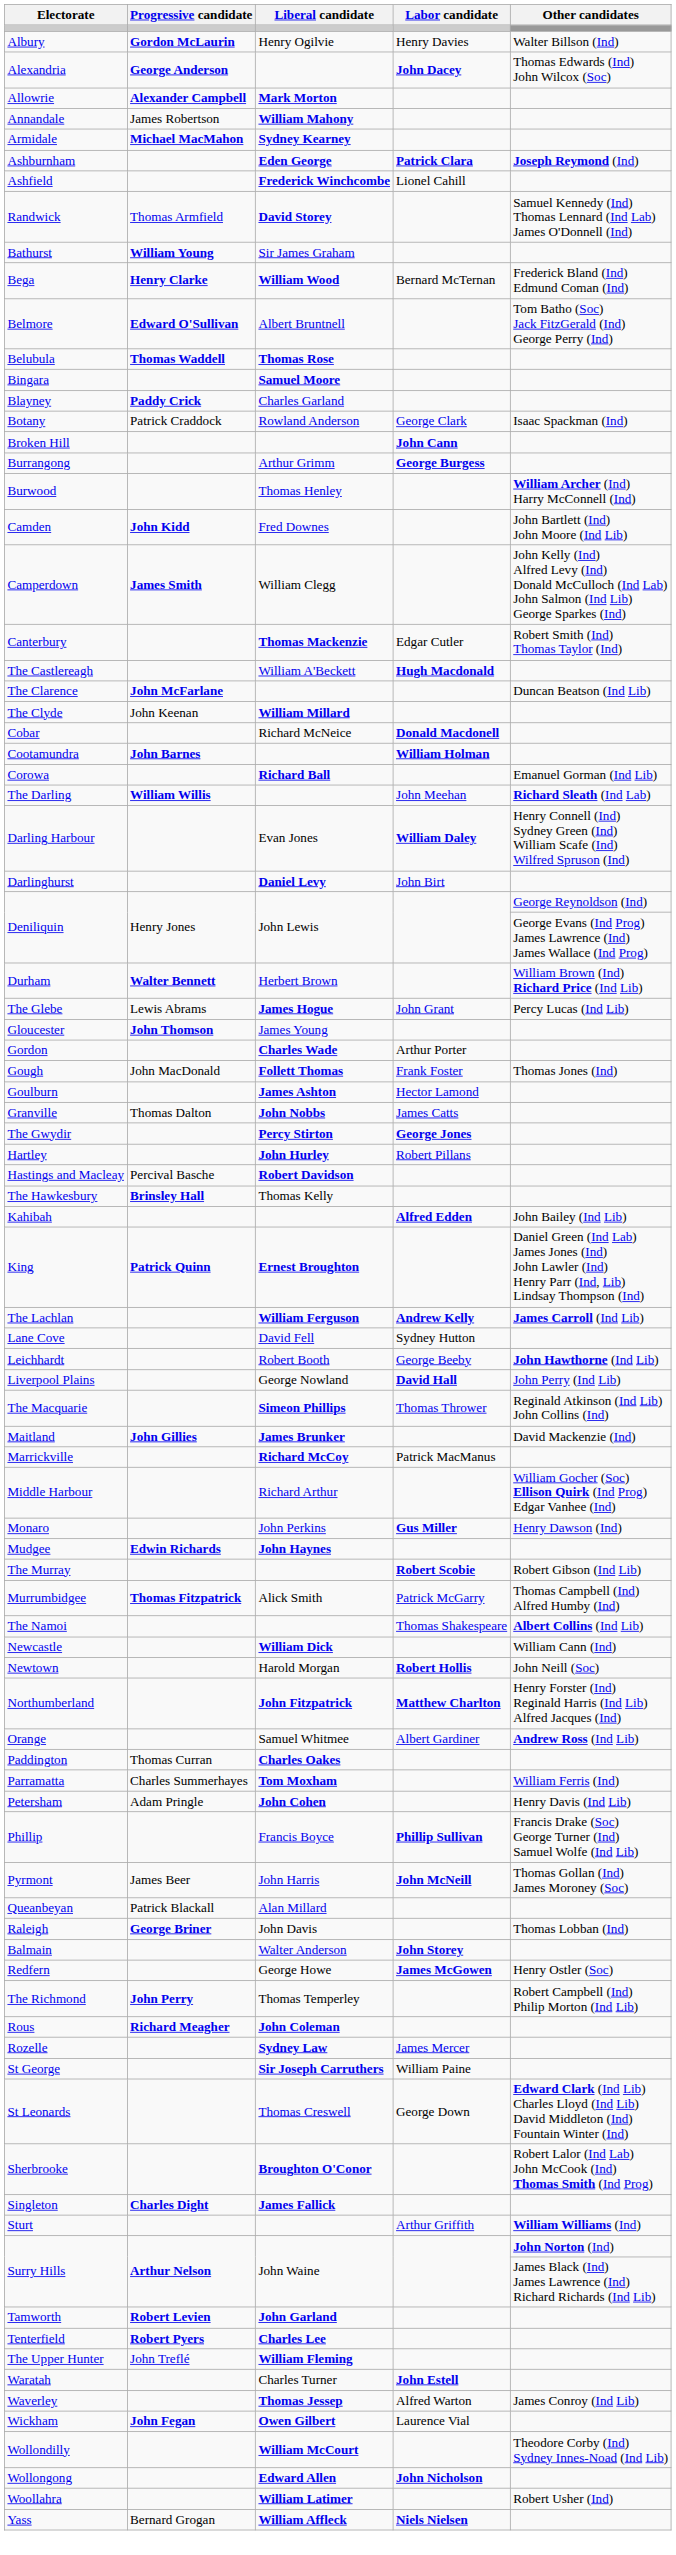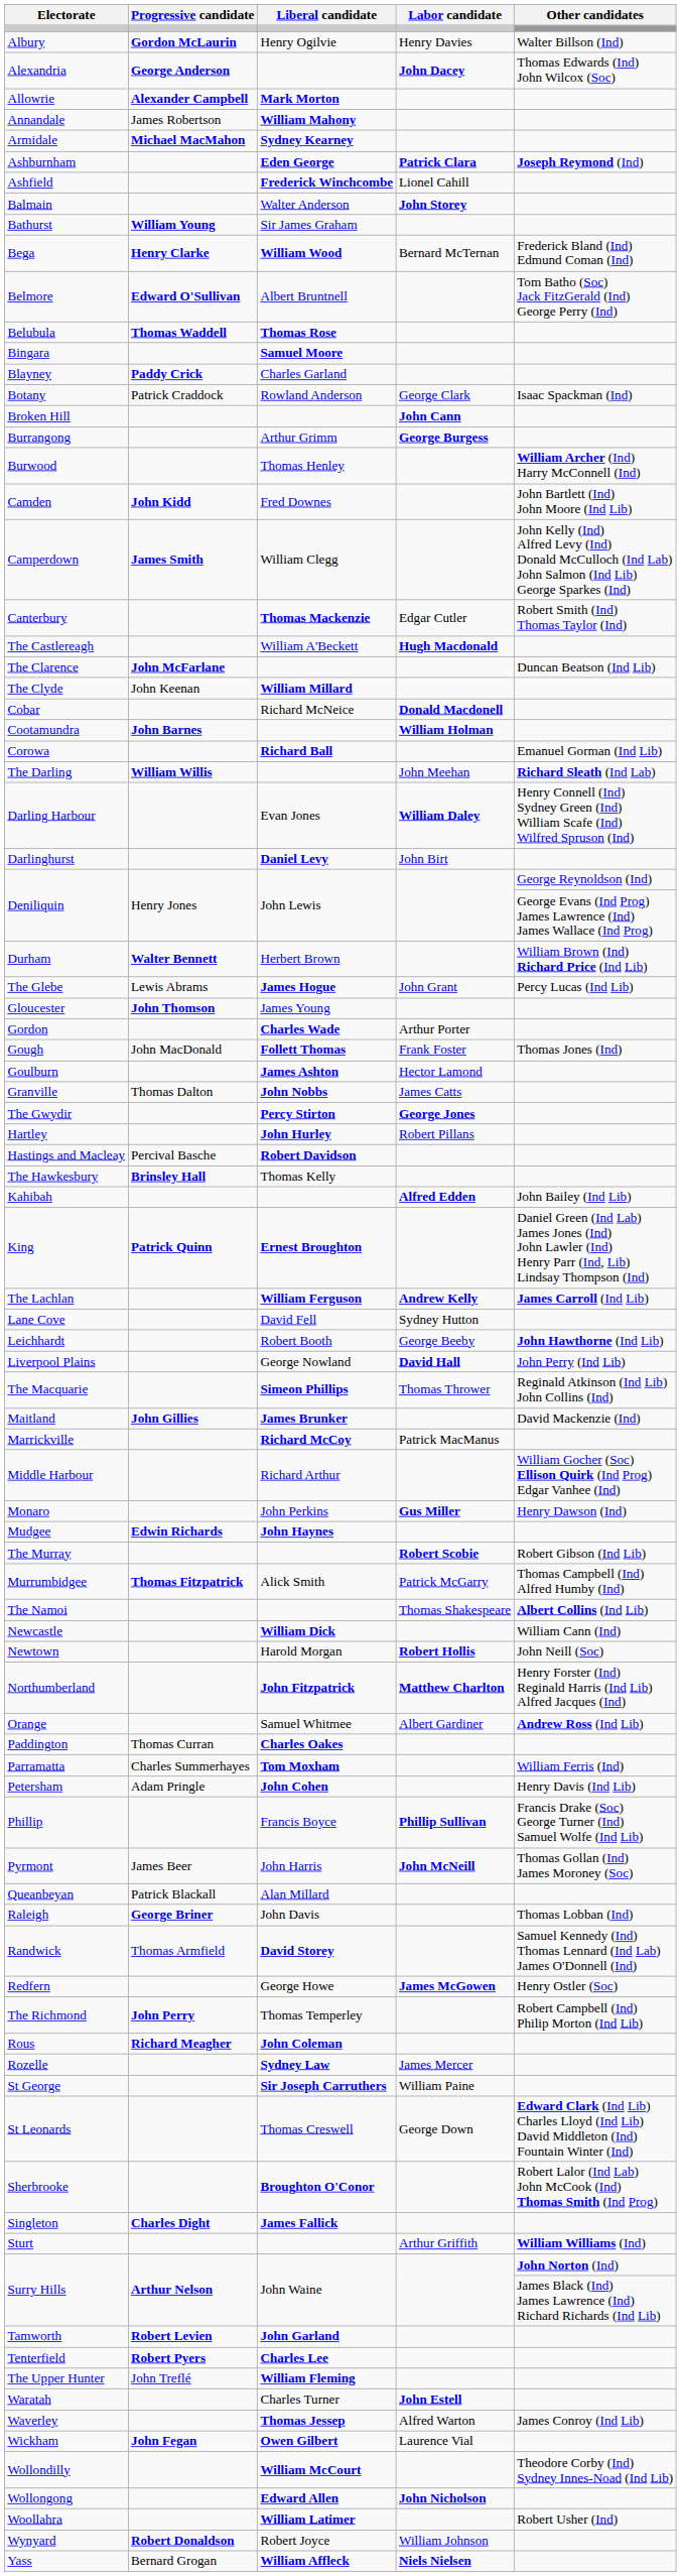rows swapped: Balmain <-> Randwick
+ row: Wynyard | Robert Donaldson | Robert Joyce | William Johnson
